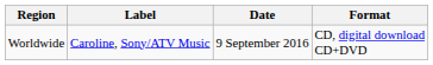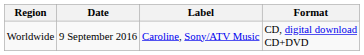columns swapped: Date <-> Label
